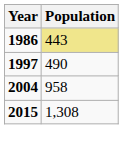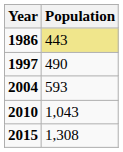2004 | Population: 958 -> 593
+ row: 2010 | 1,043
